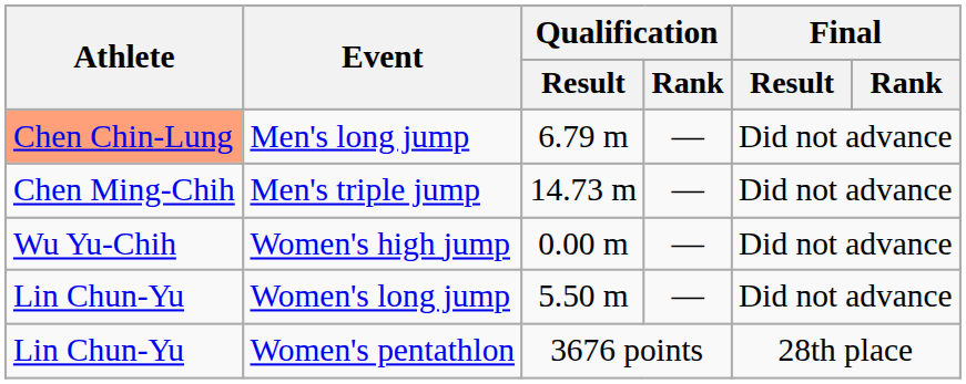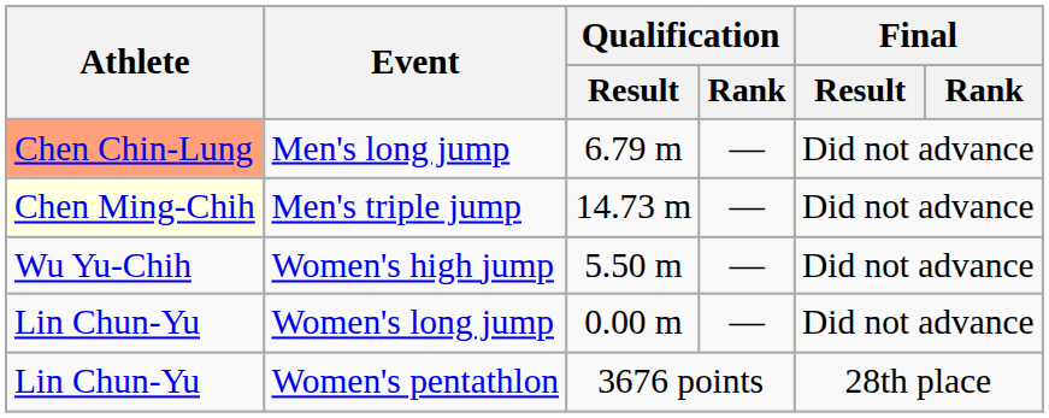Men's triple jump | Athlete: no background -> lightyellow background
Women's high jump | Qualification / Result: 0.00 m -> 5.50 m
Women's long jump | Qualification / Result: 5.50 m -> 0.00 m
